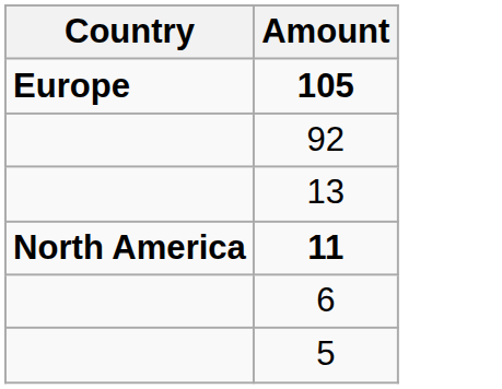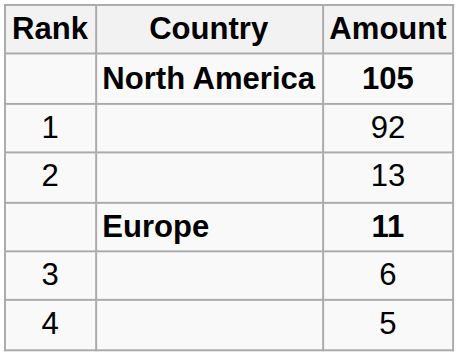+ column: Rank | 1 | 2 | 3 | 4
105 | Country: Europe -> North America
11 | Country: North America -> Europe
